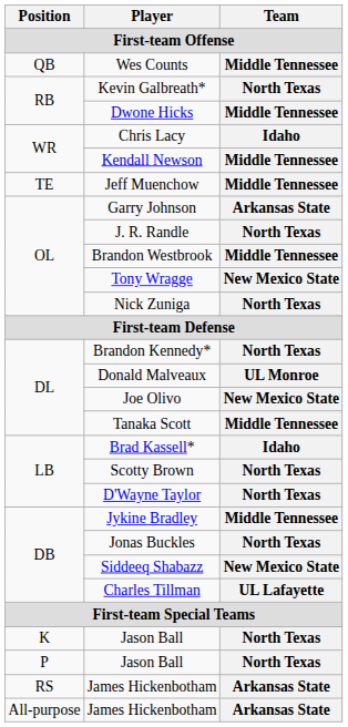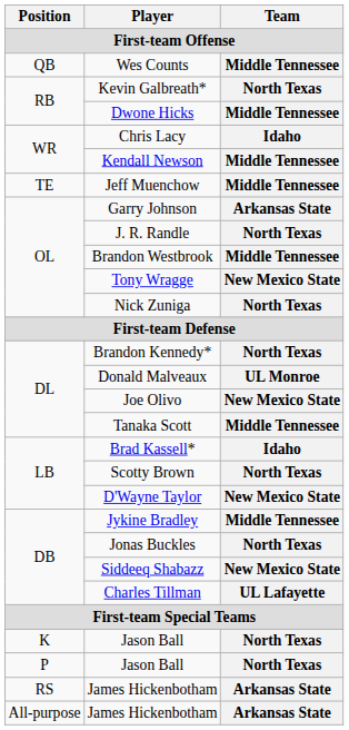D'Wayne Taylor | Team: North Texas -> New Mexico State
